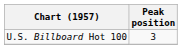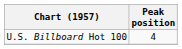U.S. Billboard Hot 100 | Peak position: 3 -> 4
